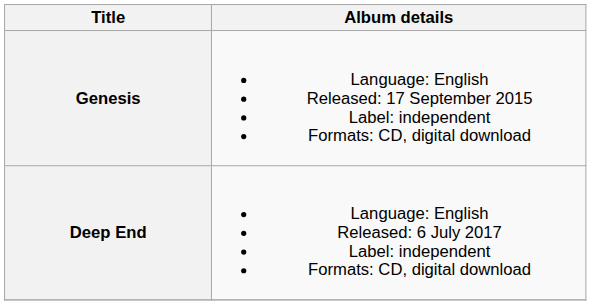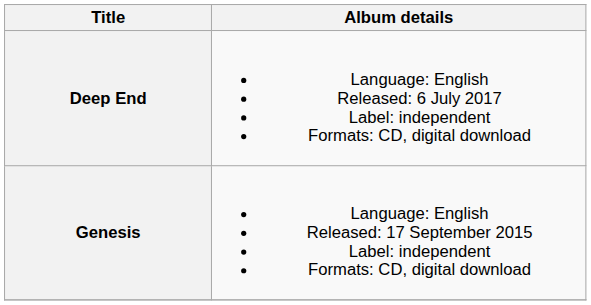rows swapped: Genesis <-> Deep End
